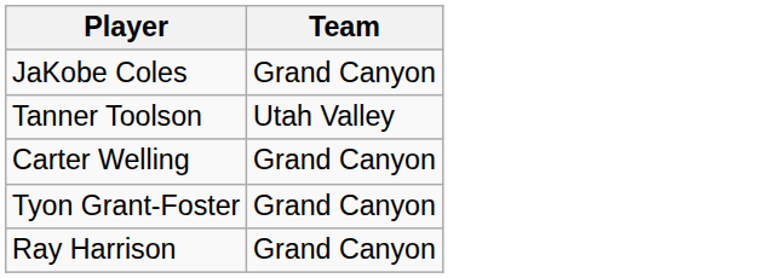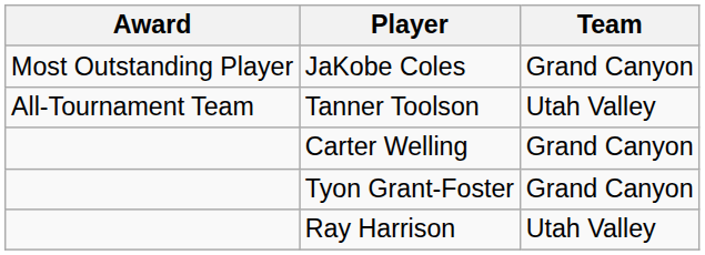+ column: Award | Most Outstanding Player | All-Tournament Team
Ray Harrison | Team: Grand Canyon -> Utah Valley
